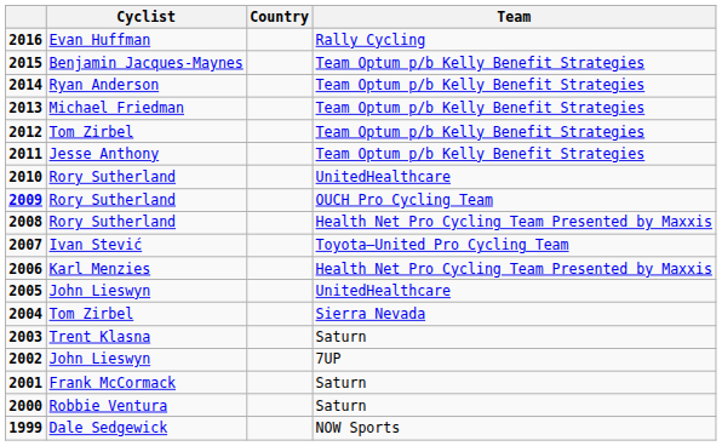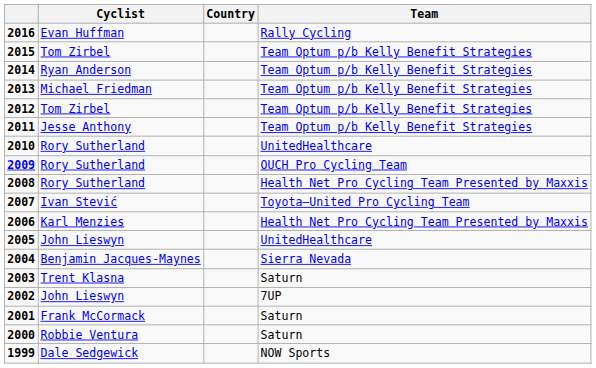2015 | Cyclist: Benjamin Jacques-Maynes -> Tom Zirbel
2004 | Cyclist: Tom Zirbel -> Benjamin Jacques-Maynes
